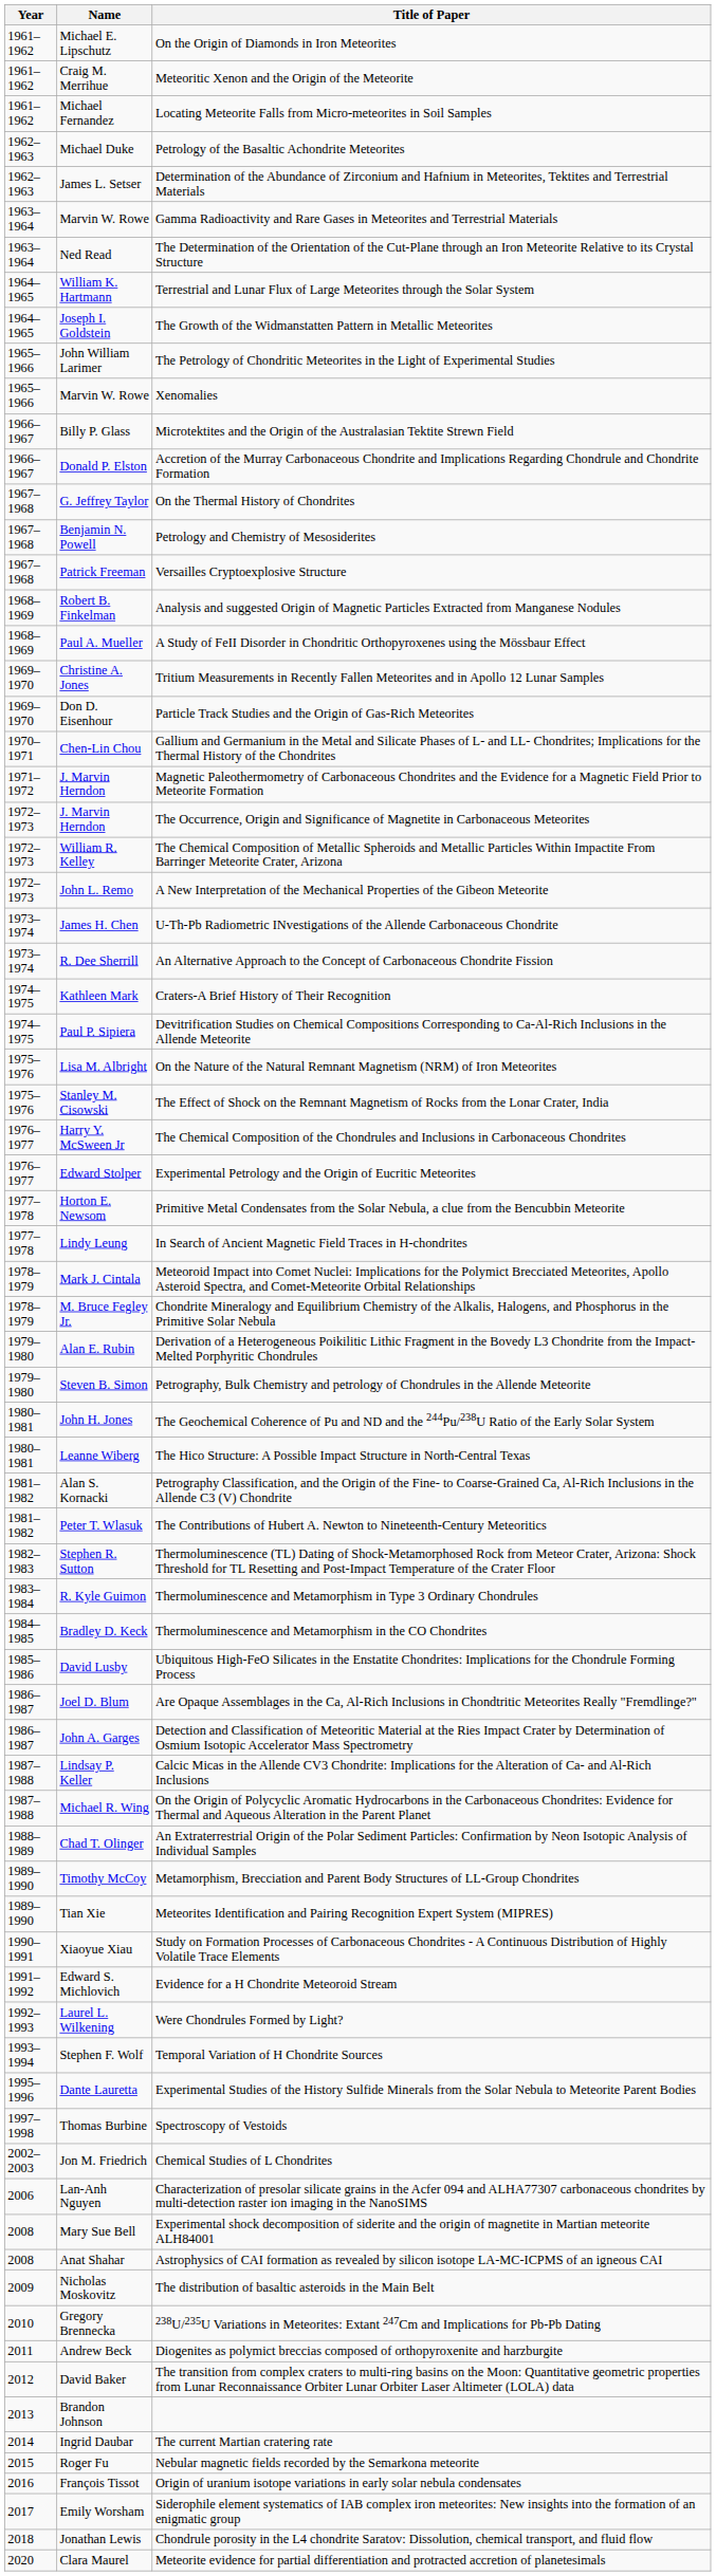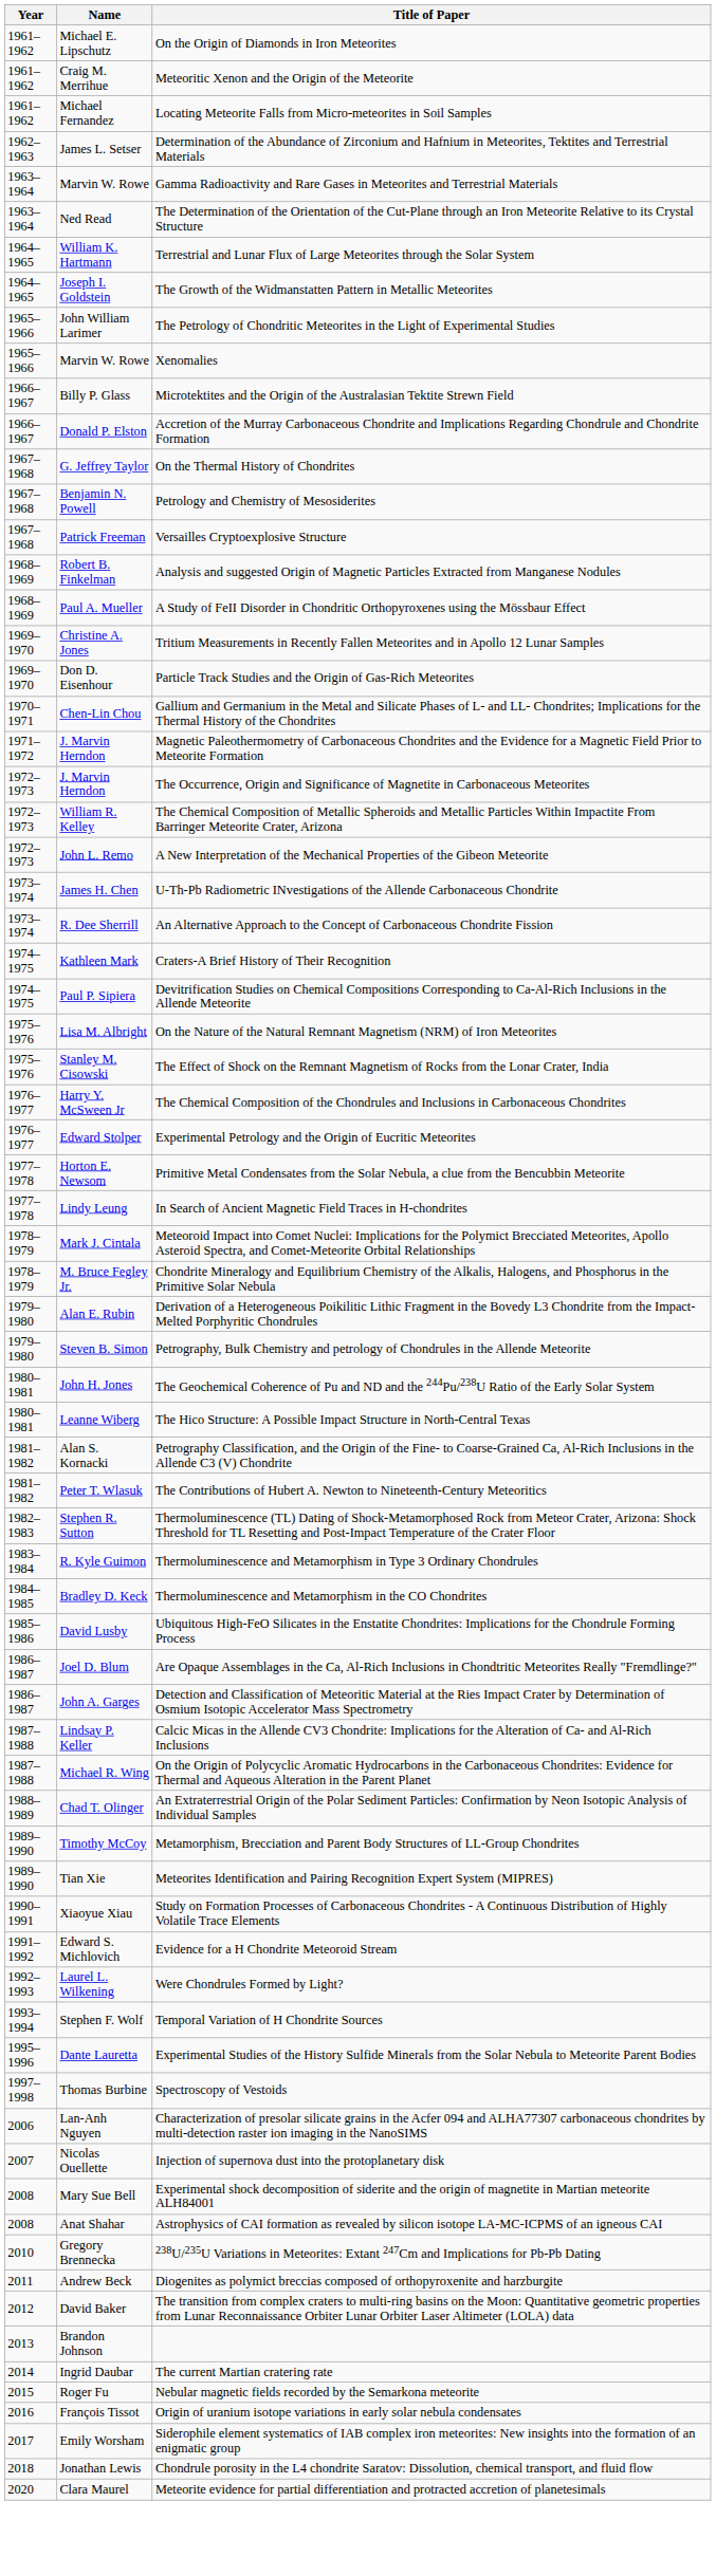- row: 1962–1963 | Michael Duke | Petrology of the Basaltic Achondrite Meteorites
- row: 2002–2003 | Jon M. Friedrich | Chemical Studies of L Chondrites
+ row: 2007 | Nicolas Ouellette | Injection of supernova dust into the protoplanetary disk
- row: 2009 | Nicholas Moskovitz | The distribution of basaltic asteroids in the Main Belt
